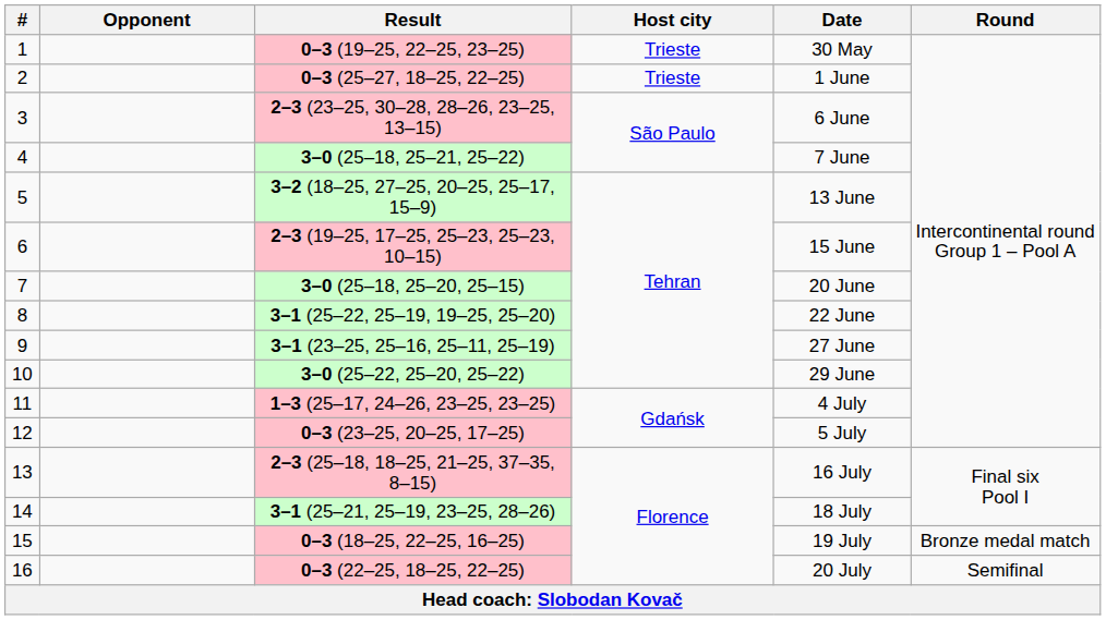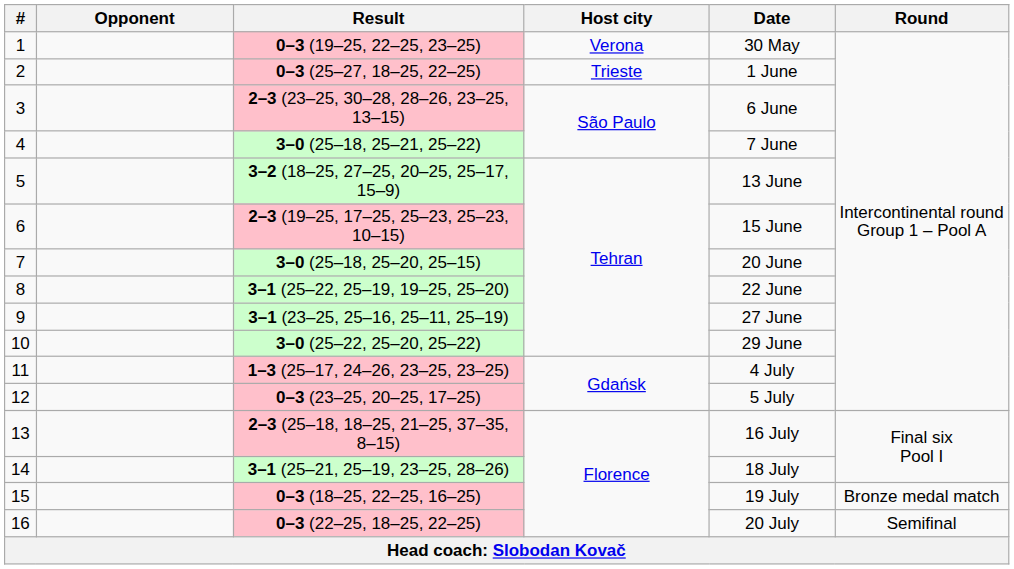1 | Host city: Trieste -> Verona
